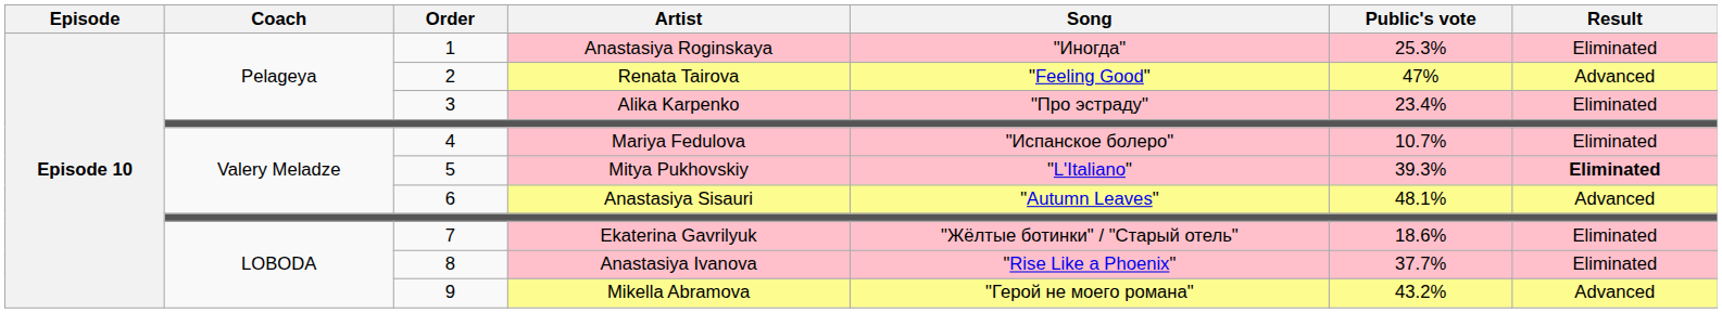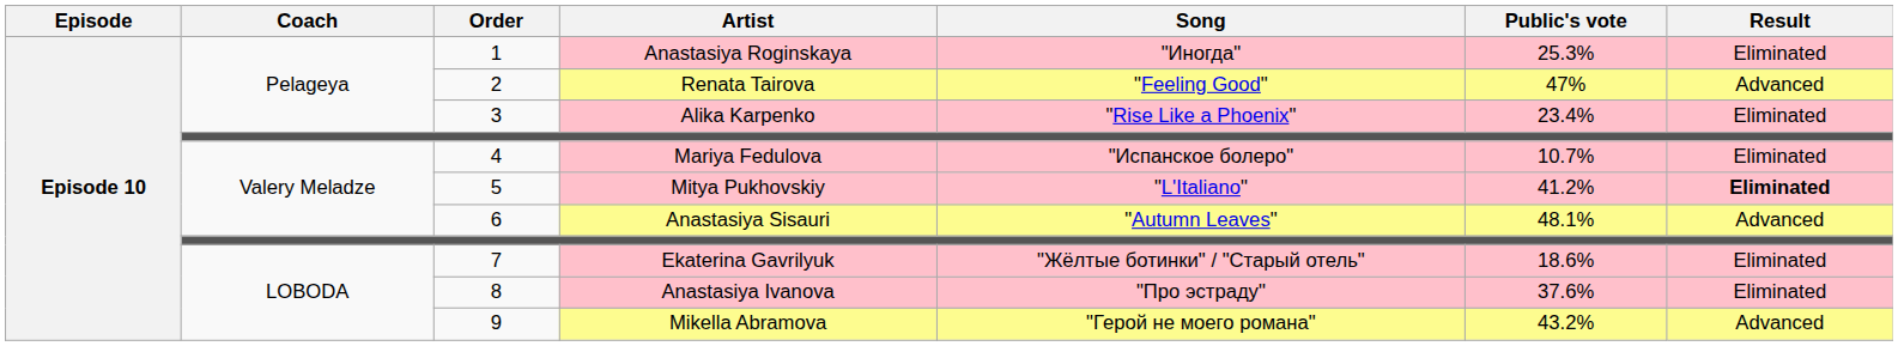Alika Karpenko | Song: "Про эстраду" -> "Rise Like a Phoenix"
Mitya Pukhovskiy | Public's vote: 39.3% -> 41.2%
Anastasiya Ivanova | Song: "Rise Like a Phoenix" -> "Про эстраду"
Anastasiya Ivanova | Public's vote: 37.7% -> 37.6%
